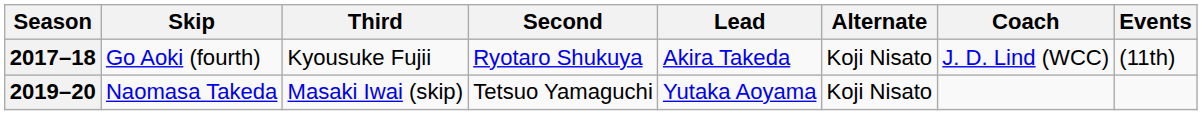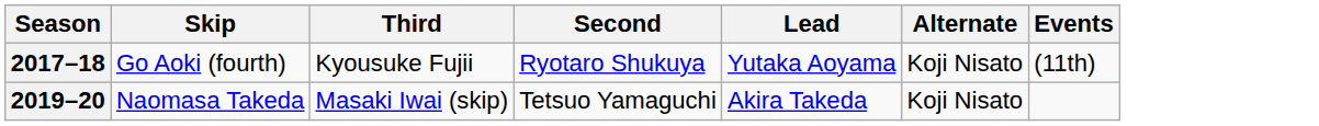- column: Coach | J. D. Lind (WCC)
2017–18 | Lead: Akira Takeda -> Yutaka Aoyama
2019–20 | Lead: Yutaka Aoyama -> Akira Takeda
